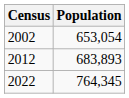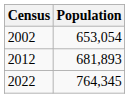2012 | Population: 683,893 -> 681,893
